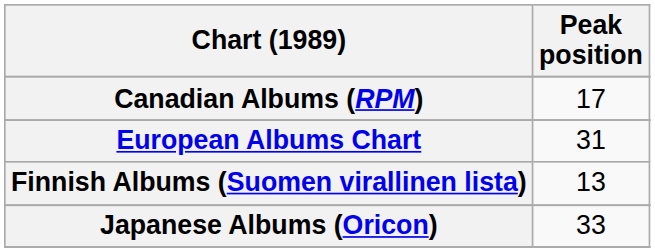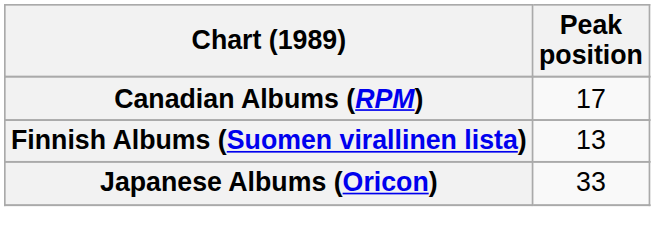- row: European Albums Chart | 31
